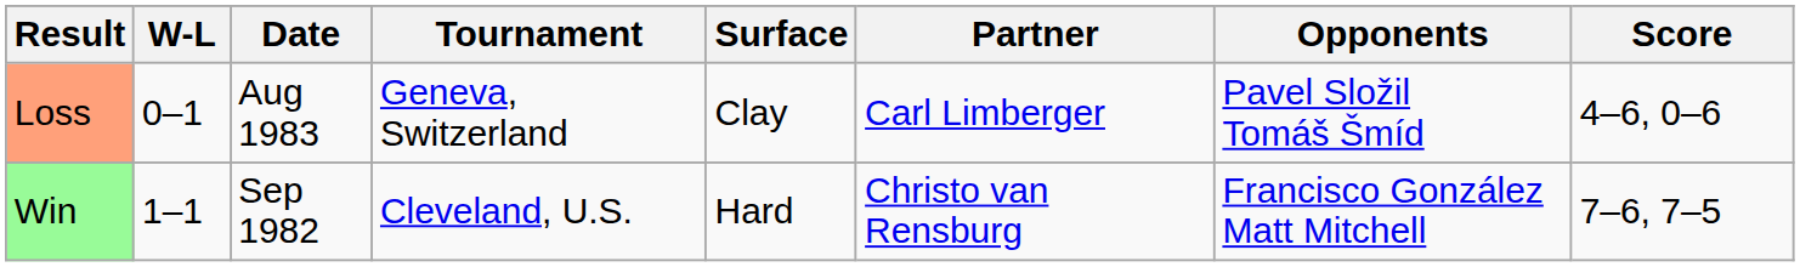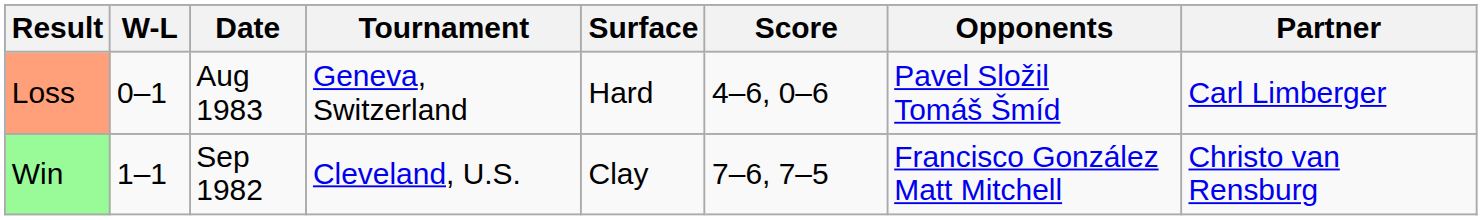columns swapped: Partner <-> Score
Loss | Surface: Clay -> Hard
Win | Surface: Hard -> Clay
